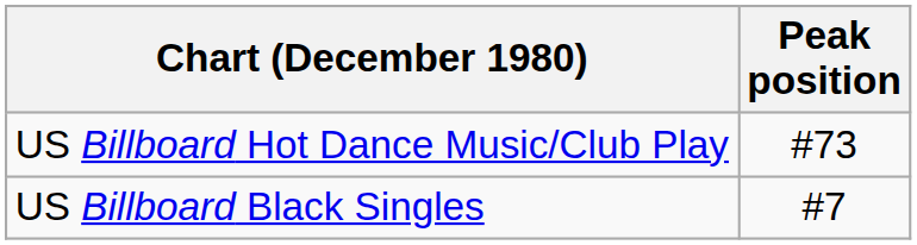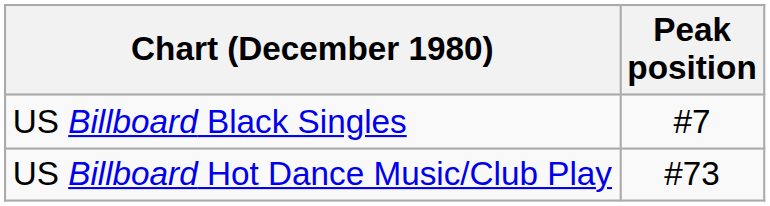rows swapped: US Billboard Black Singles <-> US Billboard Hot Dance Music/Club Play
